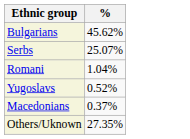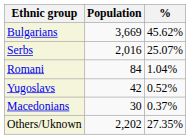+ column: Population | 3,669 | 2,016 | 84 | 42 | 30 | 2,202
